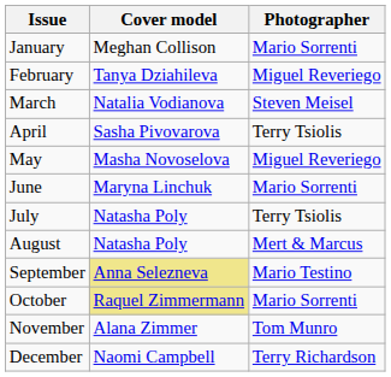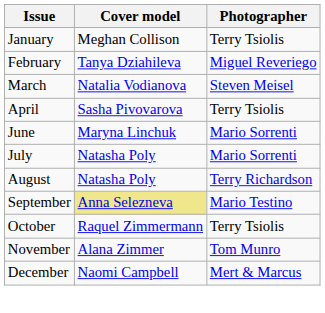January | Photographer: Mario Sorrenti -> Terry Tsiolis
- row: May | Masha Novoselova | Miguel Reveriego
July | Photographer: Terry Tsiolis -> Mario Sorrenti
August | Photographer: Mert & Marcus -> Terry Richardson
October | Cover model: khaki background -> no background
October | Photographer: Mario Sorrenti -> Terry Tsiolis
December | Photographer: Terry Richardson -> Mert & Marcus
